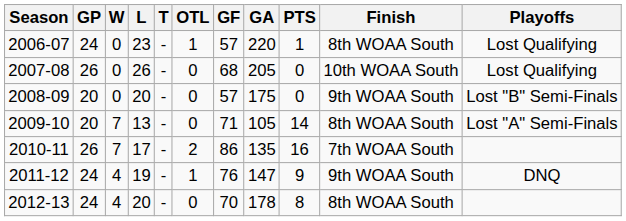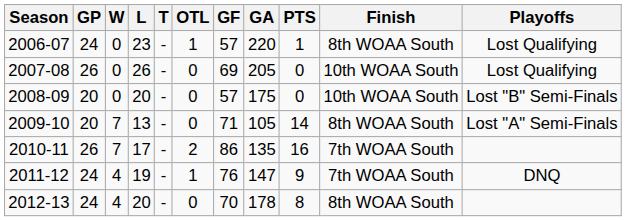2007-08 | GF: 68 -> 69
2008-09 | Finish: 9th WOAA South -> 10th WOAA South
2011-12 | Finish: 9th WOAA South -> 7th WOAA South
